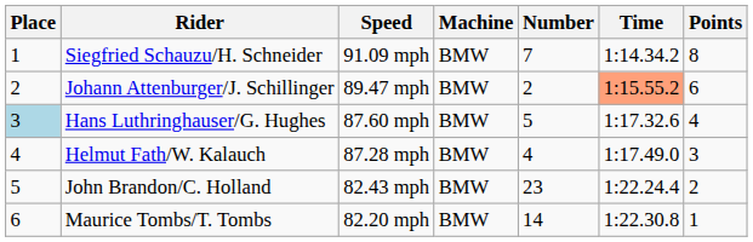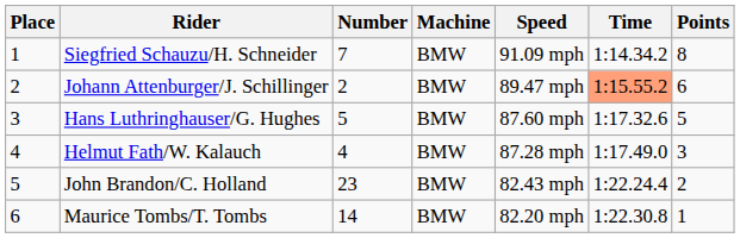columns swapped: Number <-> Speed
Hans Luthringhauser/G. Hughes | Place: lightblue background -> no background
Hans Luthringhauser/G. Hughes | Points: 4 -> 5
